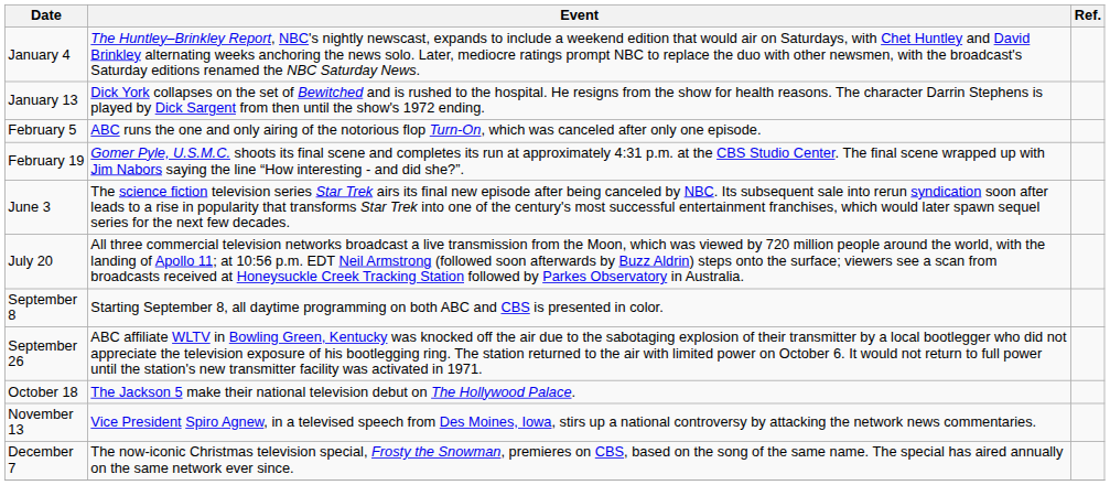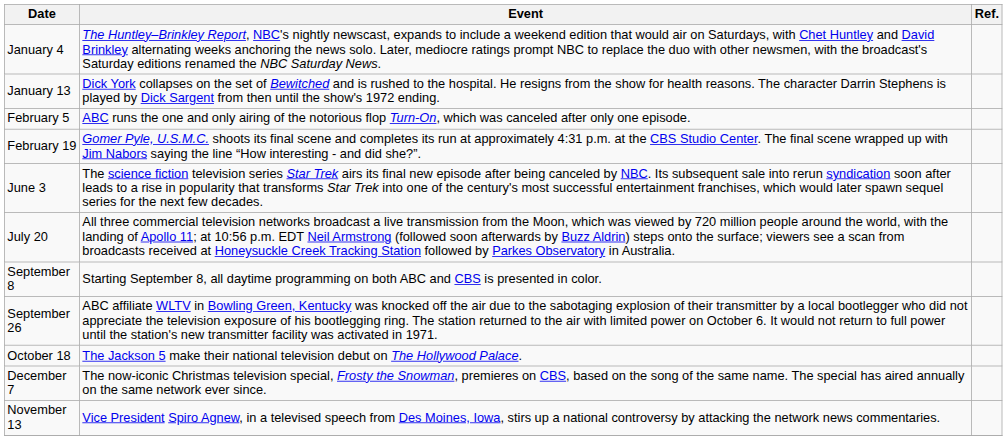rows swapped: November 13 <-> December 7
